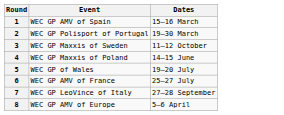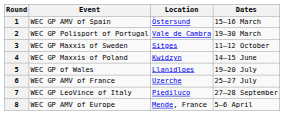+ column: Location | Östersund | Vale de Cambra | Sitges | Kwidzyn | Llanidloes | Uzerche | Piediluco | Mende, France
